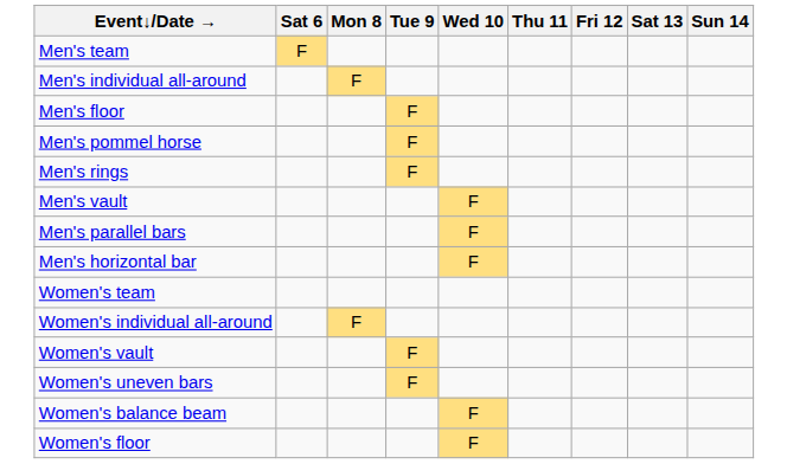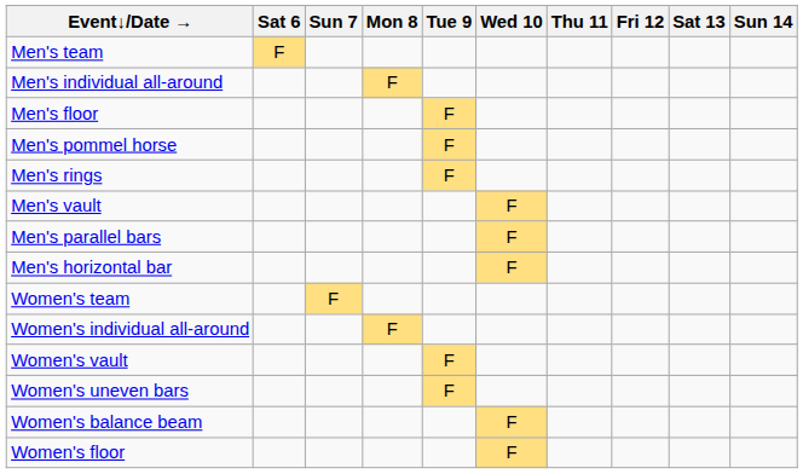+ column: Sun 7 | F
